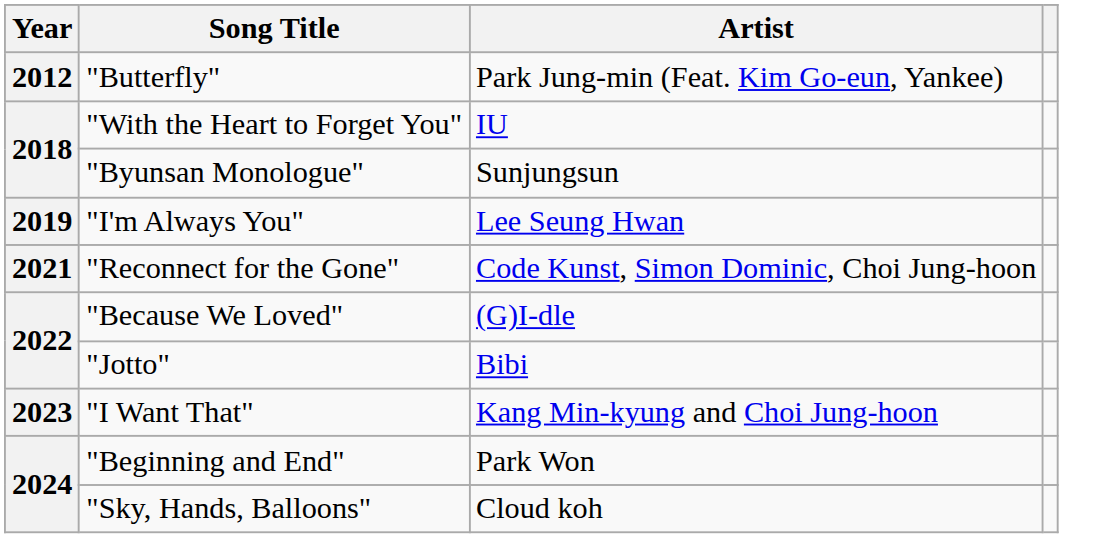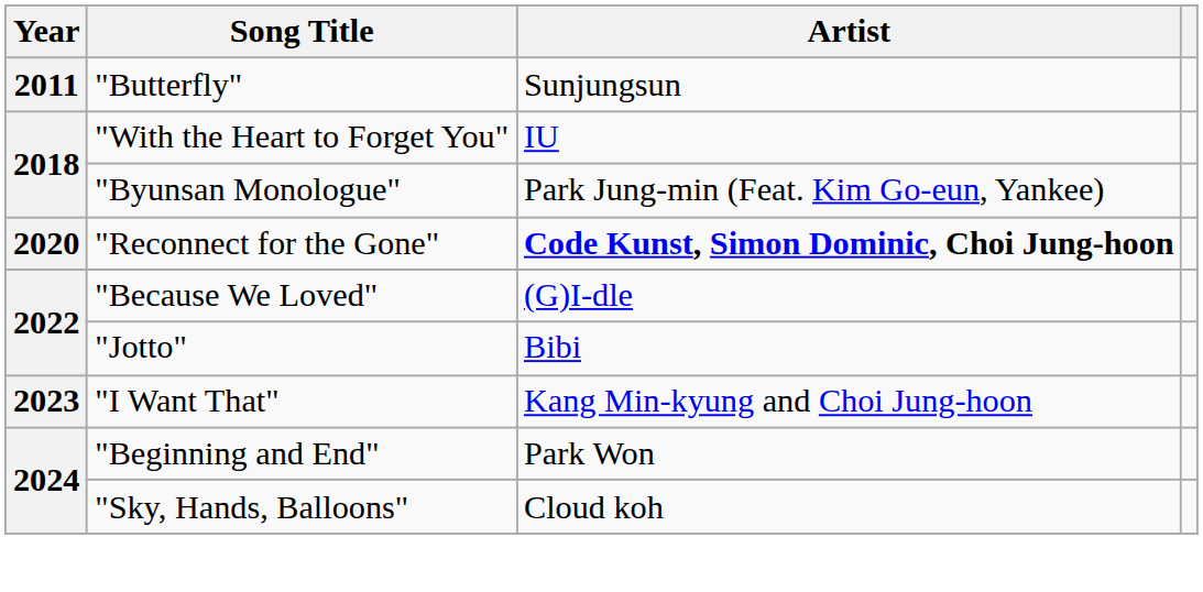"Butterfly" | Year: 2012 -> 2011
"Butterfly" | Artist: Park Jung-min (Feat. Kim Go-eun, Yankee) -> Sunjungsun
"Byunsan Monologue" | Artist: Sunjungsun -> Park Jung-min (Feat. Kim Go-eun, Yankee)
- row: 2019 | "I'm Always You" | Lee Seung Hwan
"Reconnect for the Gone" | Year: 2021 -> 2020
"Reconnect for the Gone" | Artist: normal -> bold
